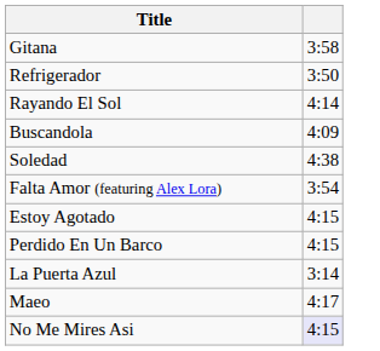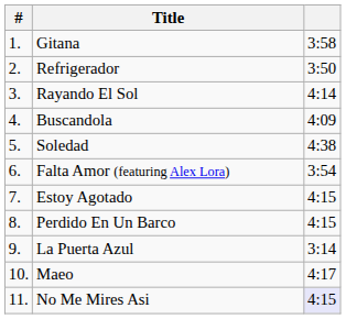+ column: # | 1. | 2. | 3. | 4. | 5. | 6. | 7. | 8. | 9. | 10. | 11.
